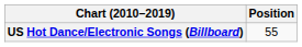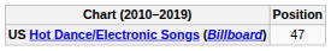US Hot Dance/Electronic Songs (Billboard) | Position: 55 -> 47
